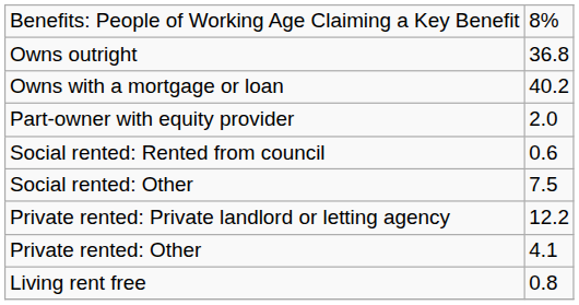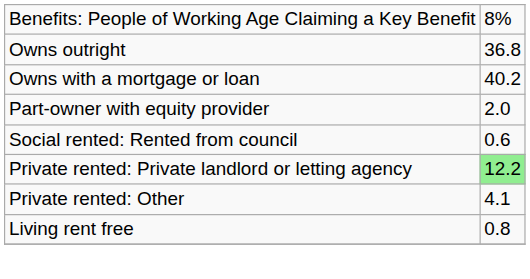- row: Social rented: Other | 7.5
Private rented: Private landlord or letting agency | column 2: no background -> lightgreen background
